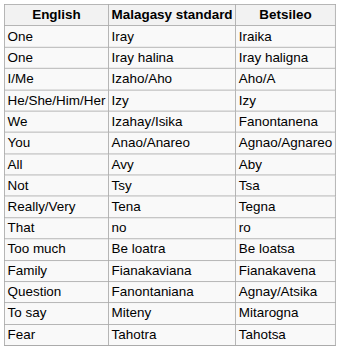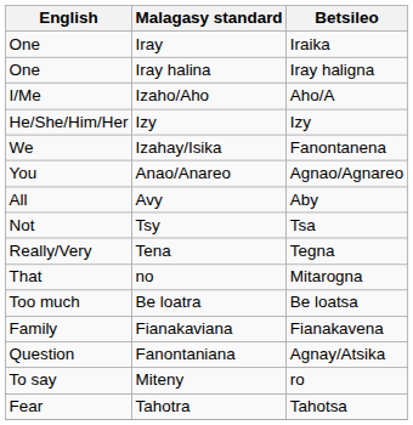no | Betsileo: ro -> Mitarogna
Miteny | Betsileo: Mitarogna -> ro
